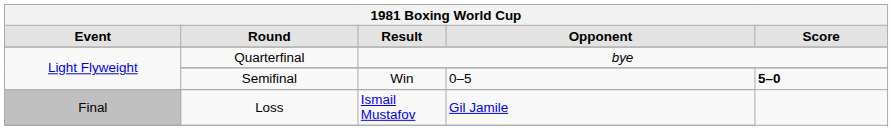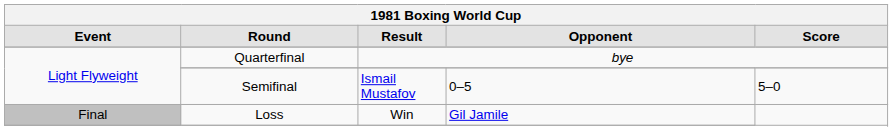Semifinal | Result: Win -> Ismail Mustafov
Semifinal | Score: bold -> normal
Loss | Result: Ismail Mustafov -> Win
